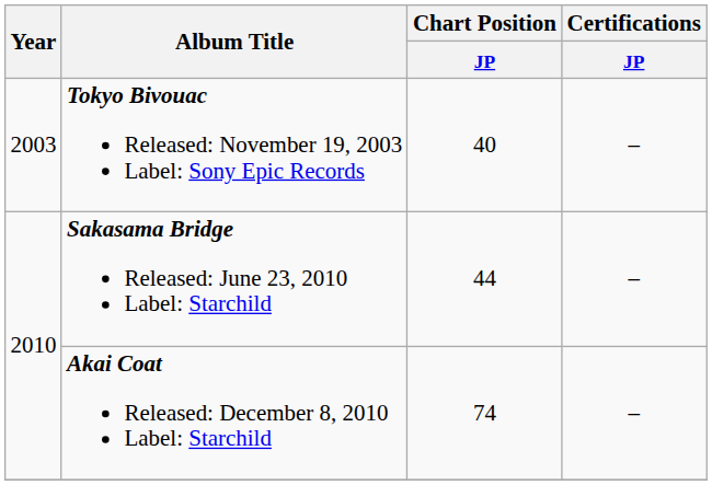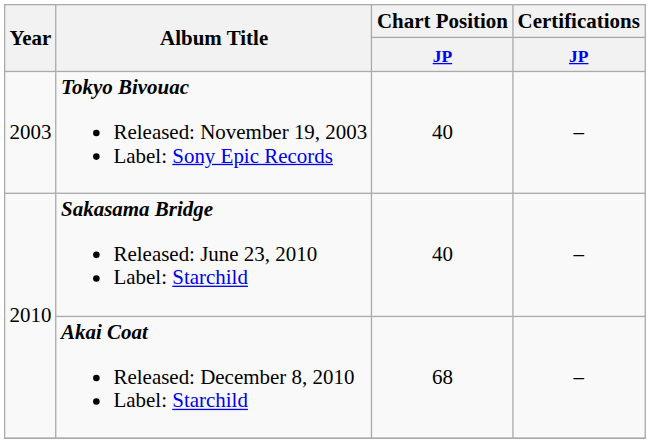Sakasama Bridge Released: June 23, 2010 Label: Starchild | Chart Position / JP: 44 -> 40
Akai Coat Released: December 8, 2010 Label: Starchild | Chart Position / JP: 74 -> 68
